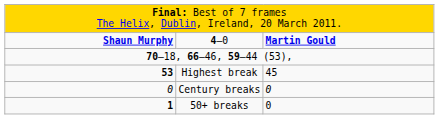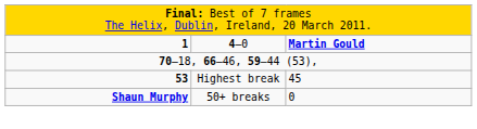4–0 | column 1: Shaun Murphy -> 1
- row: 0 | Century breaks | 0
50+ breaks | column 1: 1 -> Shaun Murphy
